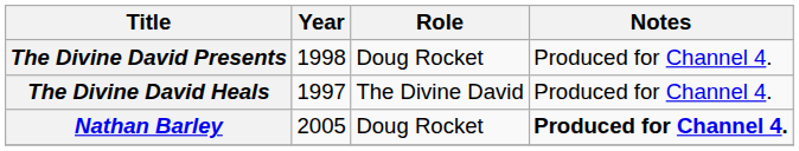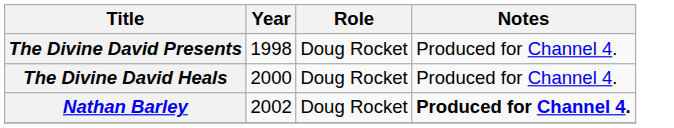The Divine David Heals | Year: 1997 -> 2000
The Divine David Heals | Role: The Divine David -> Doug Rocket
Nathan Barley | Year: 2005 -> 2002
